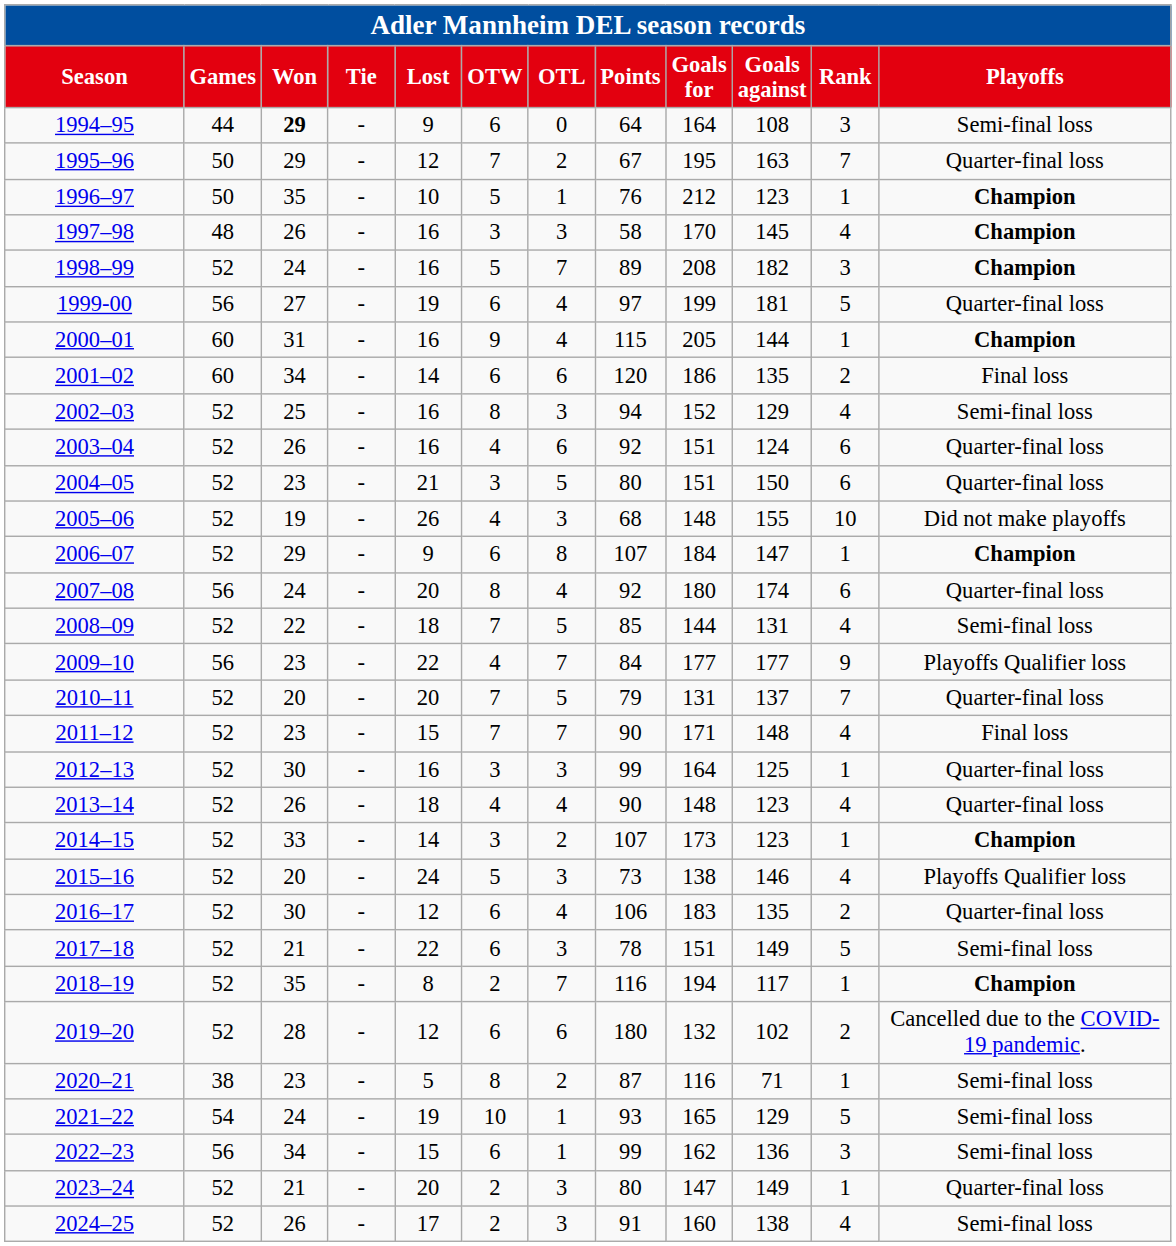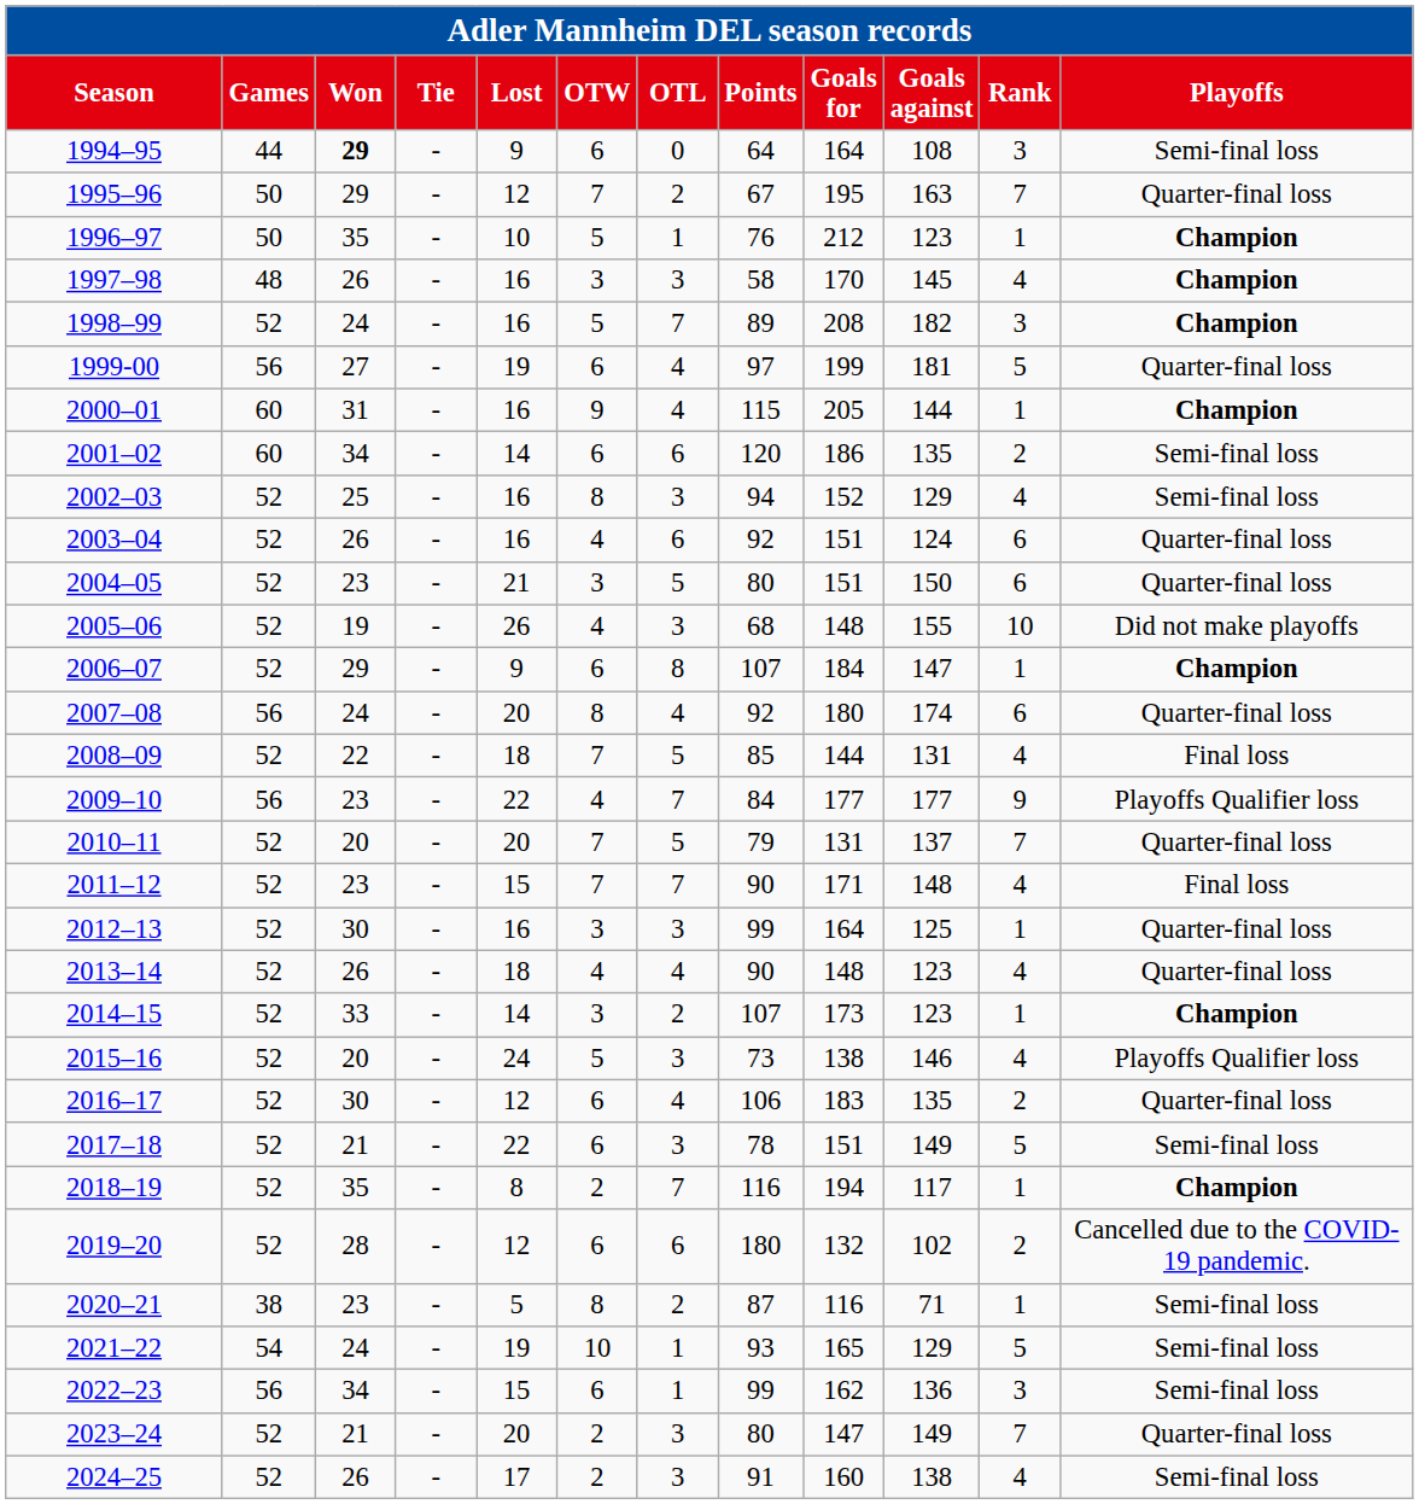2001–02 | column 12: Final loss -> Semi-final loss
2008–09 | column 12: Semi-final loss -> Final loss
2023–24 | column 11: 1 -> 7
